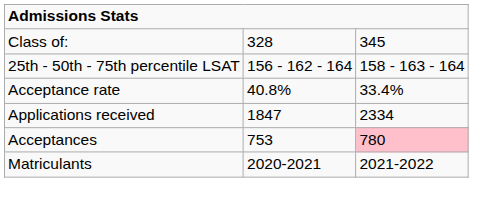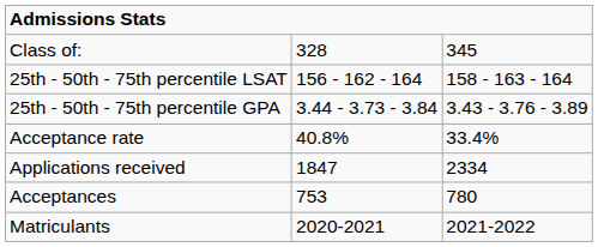+ row: 25th - 50th - 75th percentile GPA | 3.44 - 3.73 - 3.84 | 3.43 - 3.76 - 3.89
Acceptances | column 3: pink background -> no background
